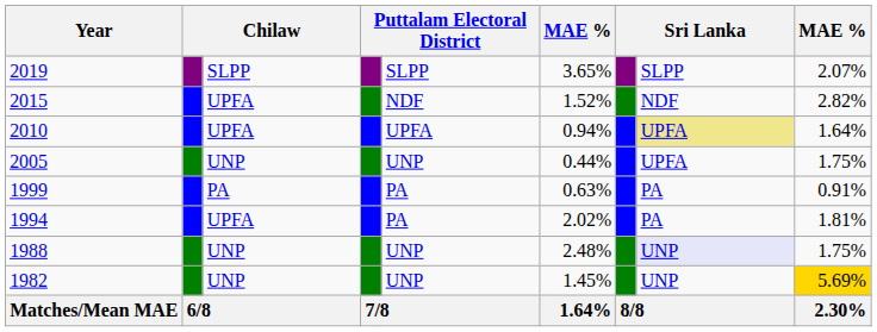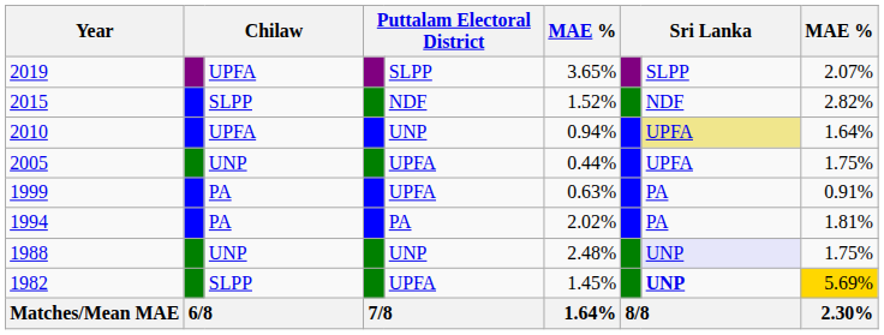2019 | column 3: SLPP -> UPFA
2015 | column 3: UPFA -> SLPP
2010 | column 5: UPFA -> UNP
2005 | column 5: UNP -> UPFA
1999 | column 5: PA -> UPFA
1994 | column 3: UPFA -> PA
1982 | column 3: UNP -> SLPP
1982 | column 5: UNP -> UPFA
1982 | column 8: normal -> bold
